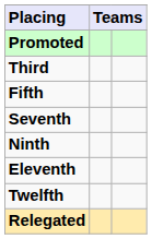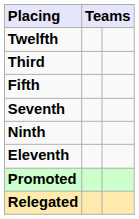rows swapped: Promoted <-> Twelfth
